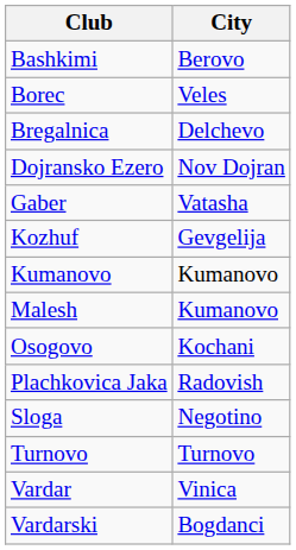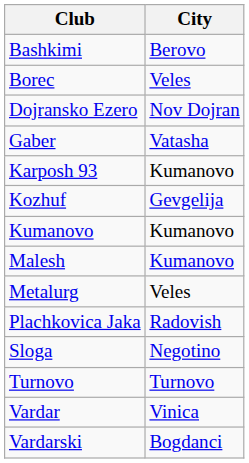- row: Bregalnica | Delchevo
+ row: Karposh 93 | Kumanovo
+ row: Metalurg | Veles
- row: Osogovo | Kochani
